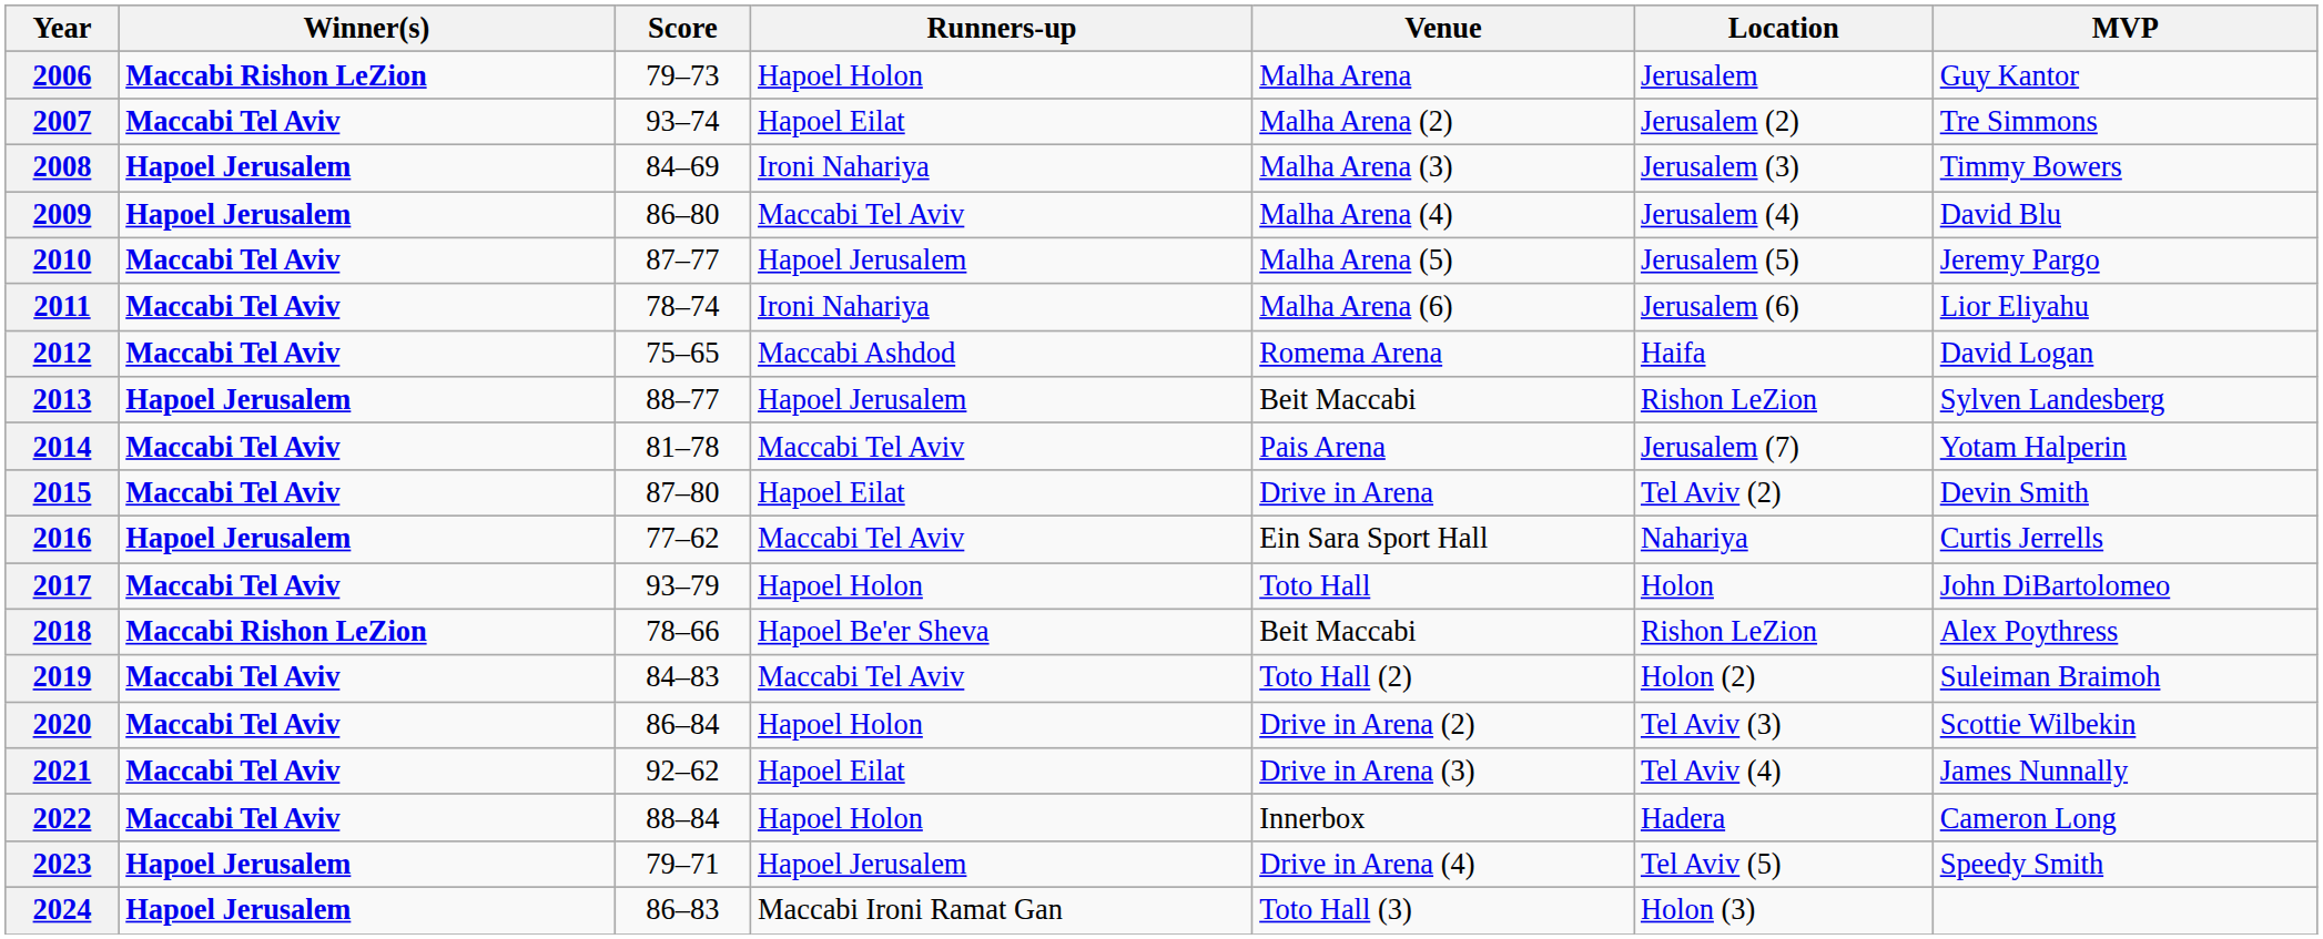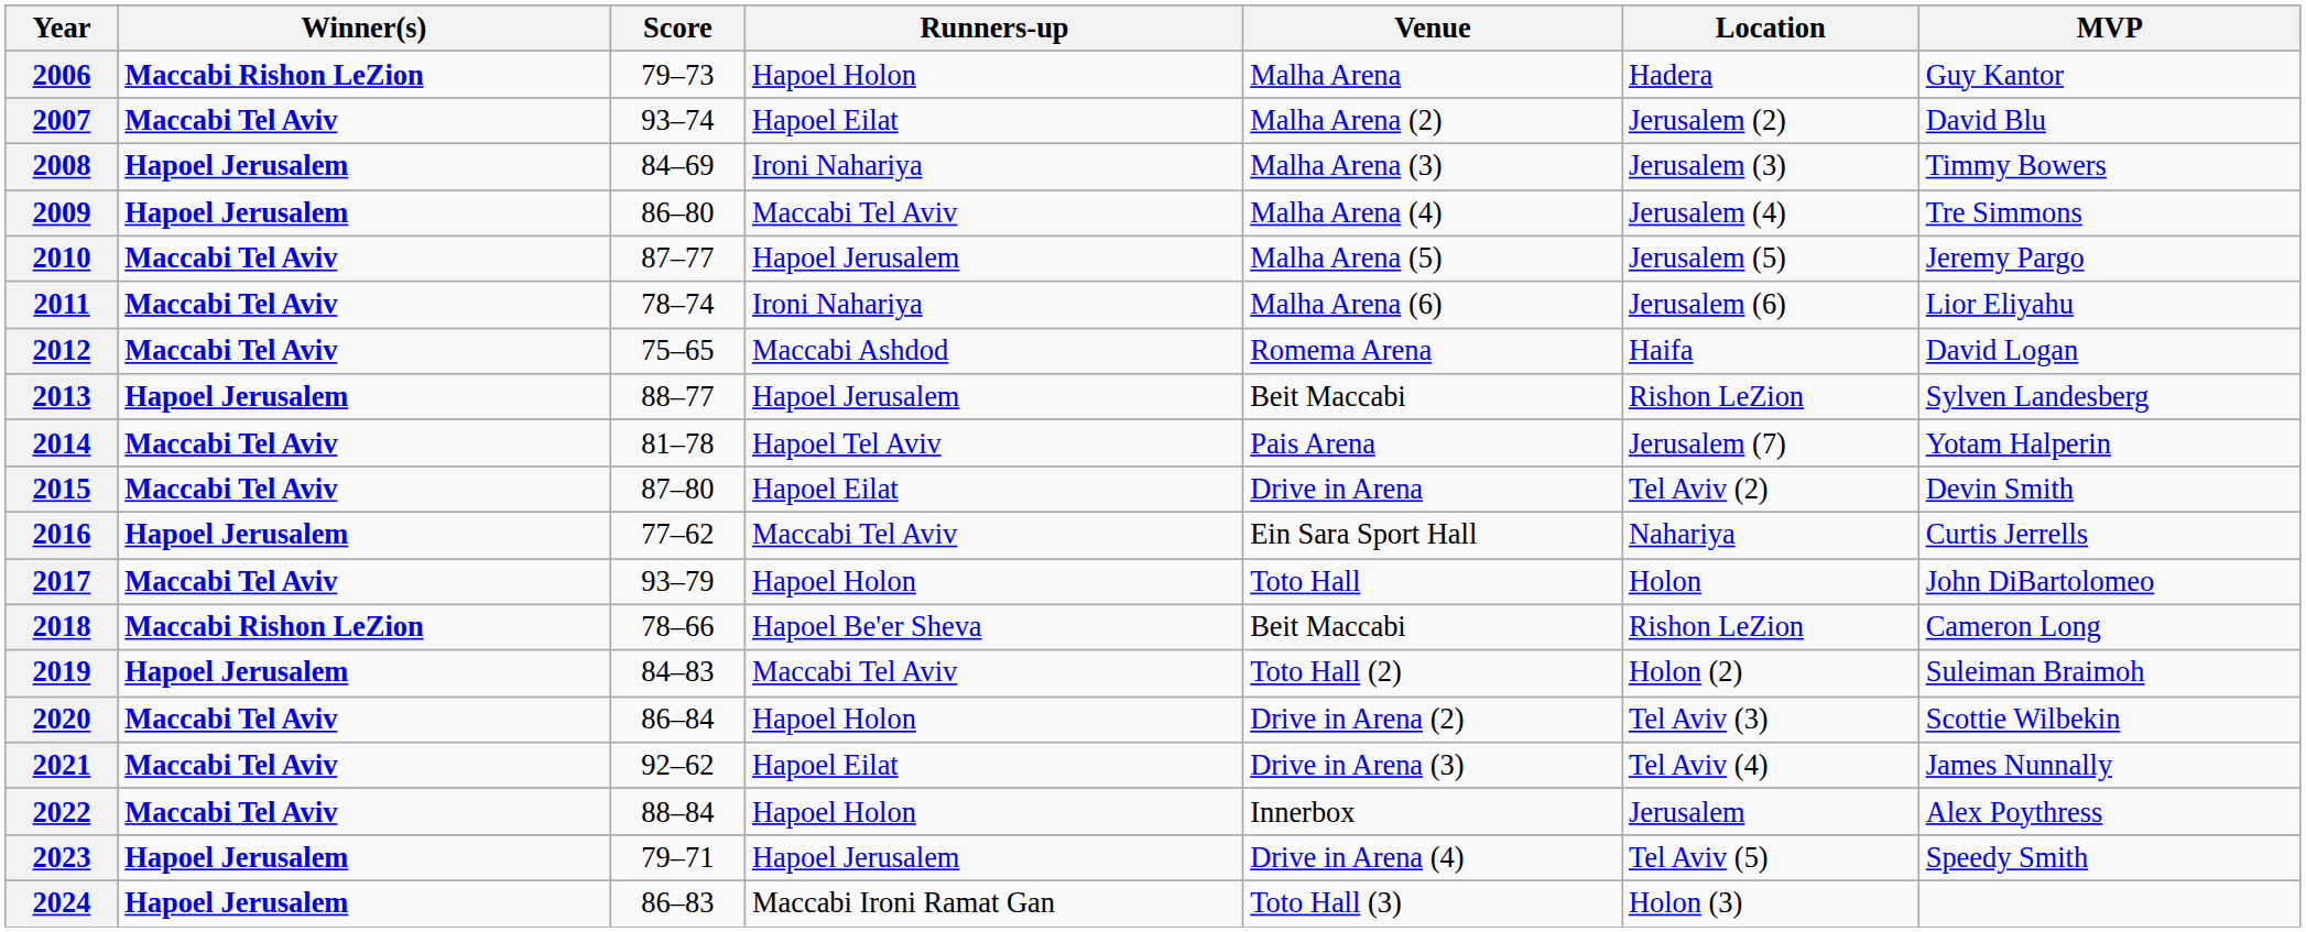2006 | Location: Jerusalem -> Hadera
2007 | MVP: Tre Simmons -> David Blu
2009 | MVP: David Blu -> Tre Simmons
2014 | Runners-up: Maccabi Tel Aviv -> Hapoel Tel Aviv
2018 | MVP: Alex Poythress -> Cameron Long
2019 | Winner(s): Maccabi Tel Aviv -> Hapoel Jerusalem
2022 | Location: Hadera -> Jerusalem
2022 | MVP: Cameron Long -> Alex Poythress
